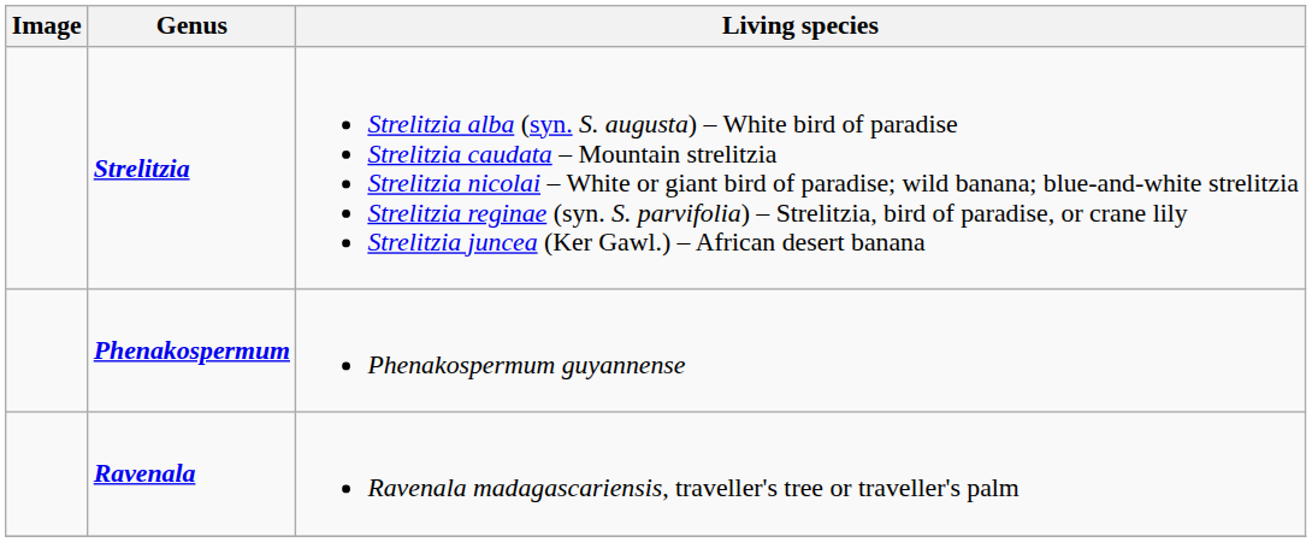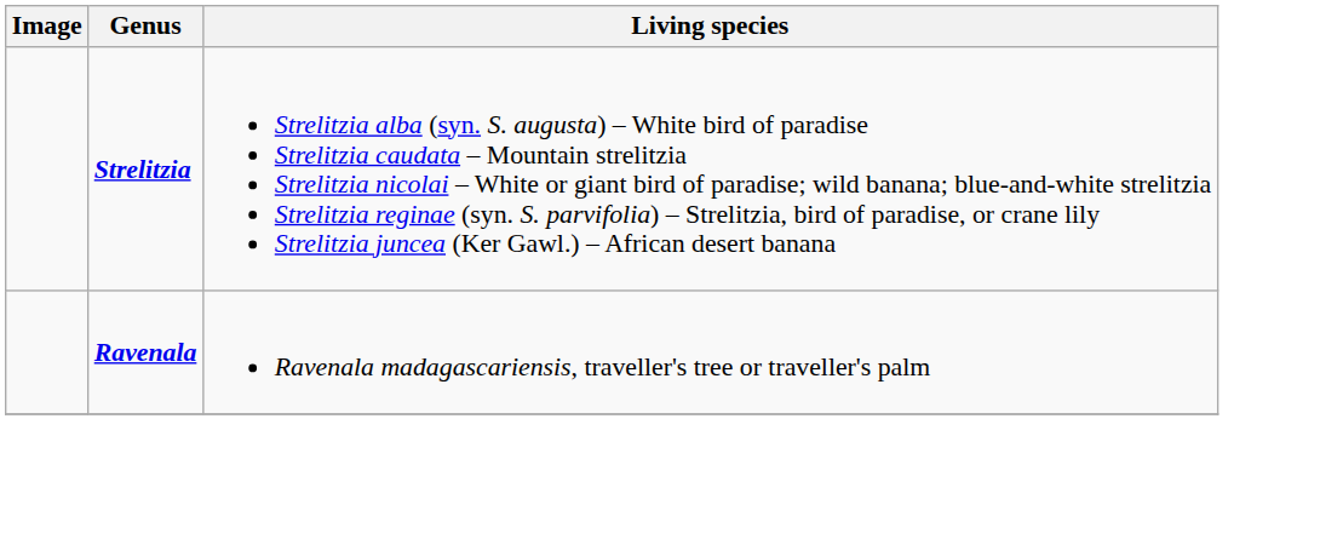- row: Phenakospermum | Phenakospermum guyannense
